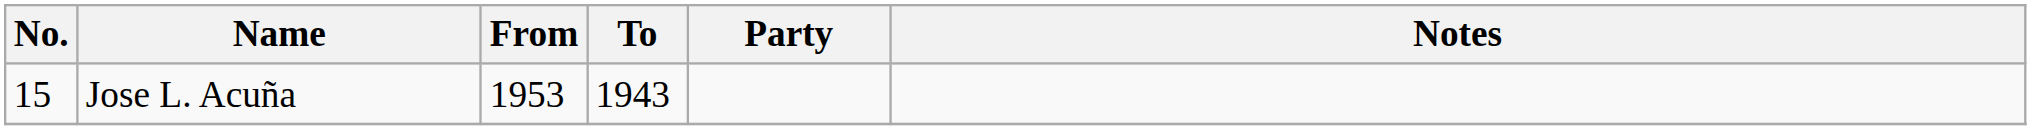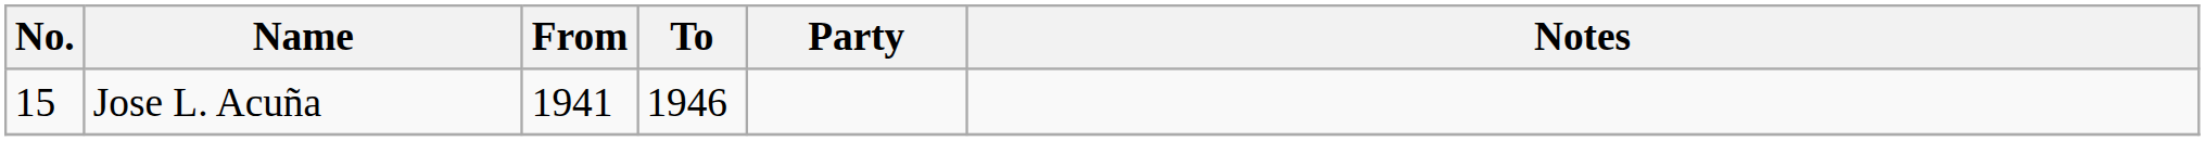Jose L. Acuña | From: 1953 -> 1941
Jose L. Acuña | To: 1943 -> 1946
